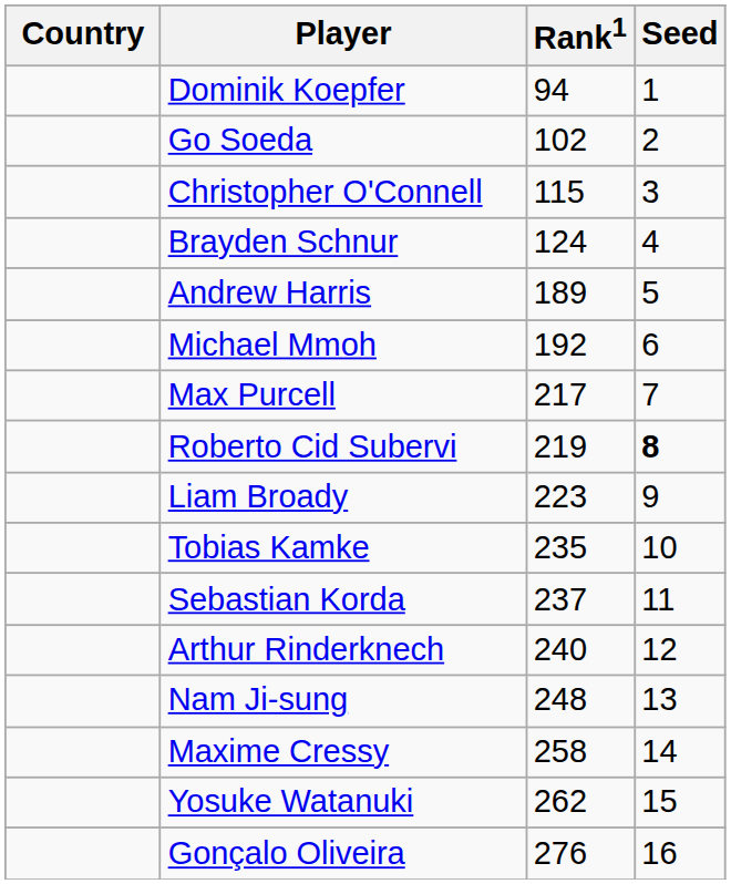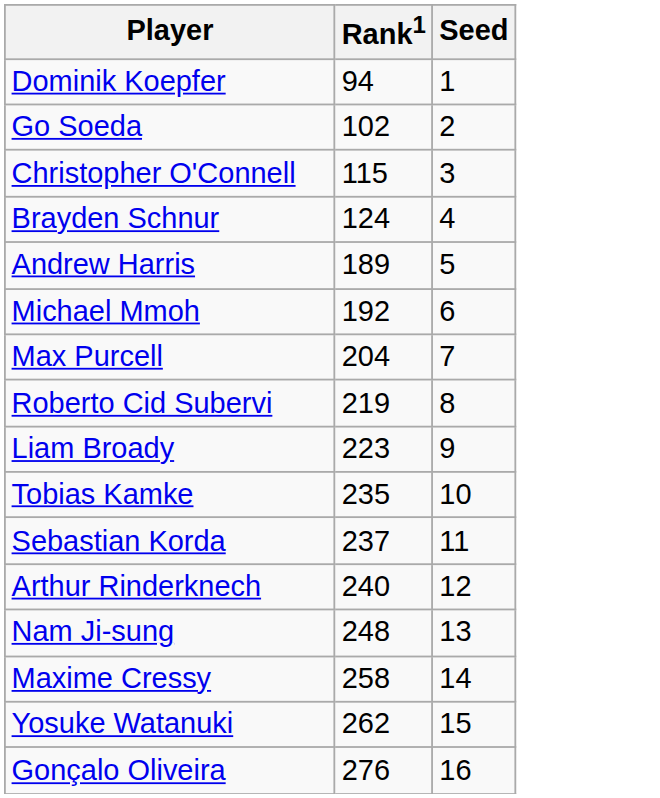- column: Country
Max Purcell | Rank1: 217 -> 204
Roberto Cid Subervi | Seed: bold -> normal
